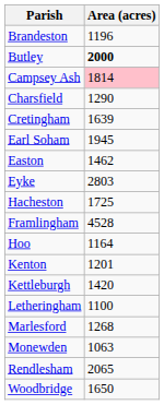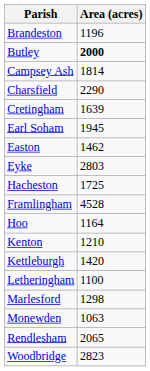Campsey Ash | Area (acres): pink background -> no background
Charsfield | Area (acres): 1290 -> 2290
Kenton | Area (acres): 1201 -> 1210
Marlesford | Area (acres): 1268 -> 1298
Woodbridge | Area (acres): 1650 -> 2823
